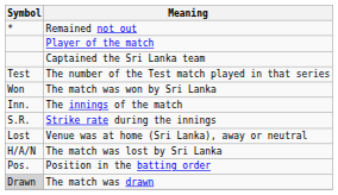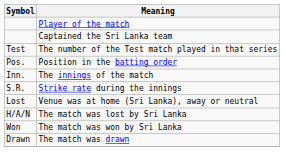- row: * | Remained not out
rows swapped: Position in the batting order <-> The match was won by Sri Lanka
The match was drawn | Symbol: lightgrey background -> no background
